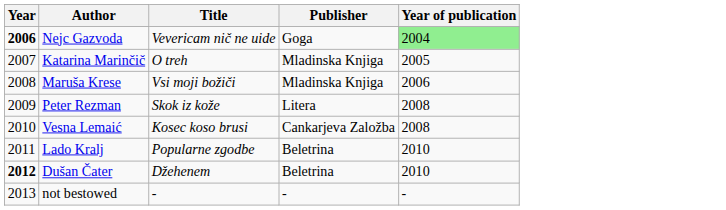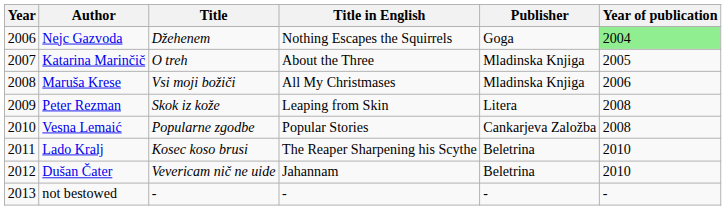+ column: Title in English | Nothing Escapes the Squirrels | About the Three | All My Christmases | Leaping from Skin | Popular Stories | The Reaper Sharpening his Scythe | Jahannam | -
Nejc Gazvoda | Year: bold -> normal
Nejc Gazvoda | Title: Vevericam nič ne uide -> Džehenem
Vesna Lemaić | Title: Kosec koso brusi -> Popularne zgodbe
Lado Kralj | Title: Popularne zgodbe -> Kosec koso brusi
Dušan Čater | Year: bold -> normal
Dušan Čater | Title: Džehenem -> Vevericam nič ne uide
